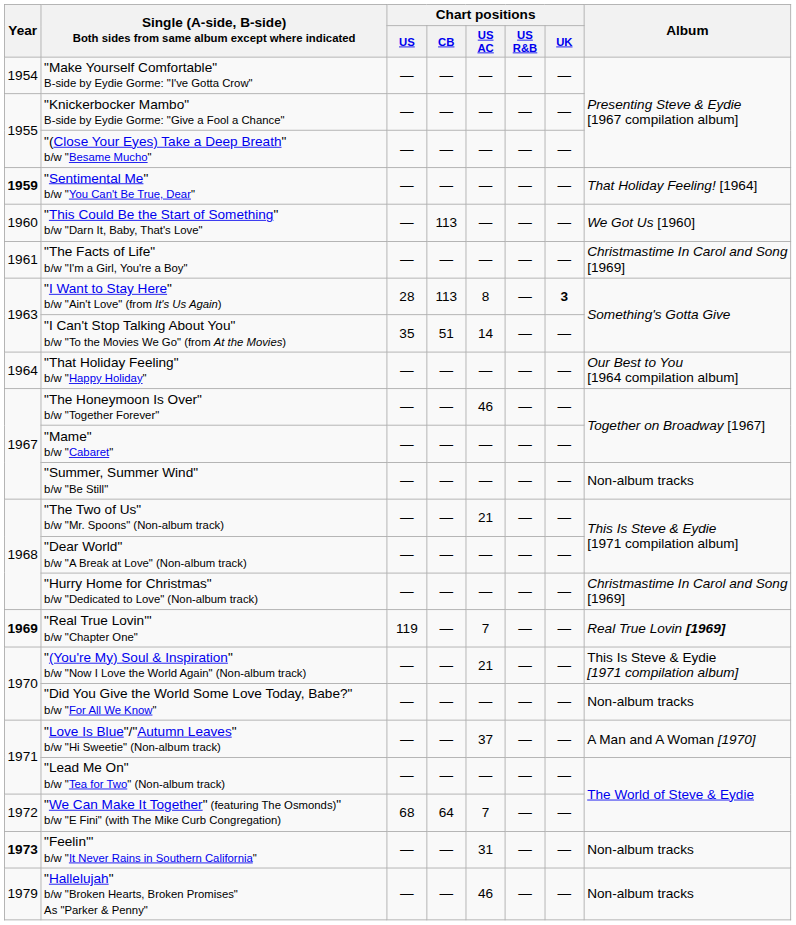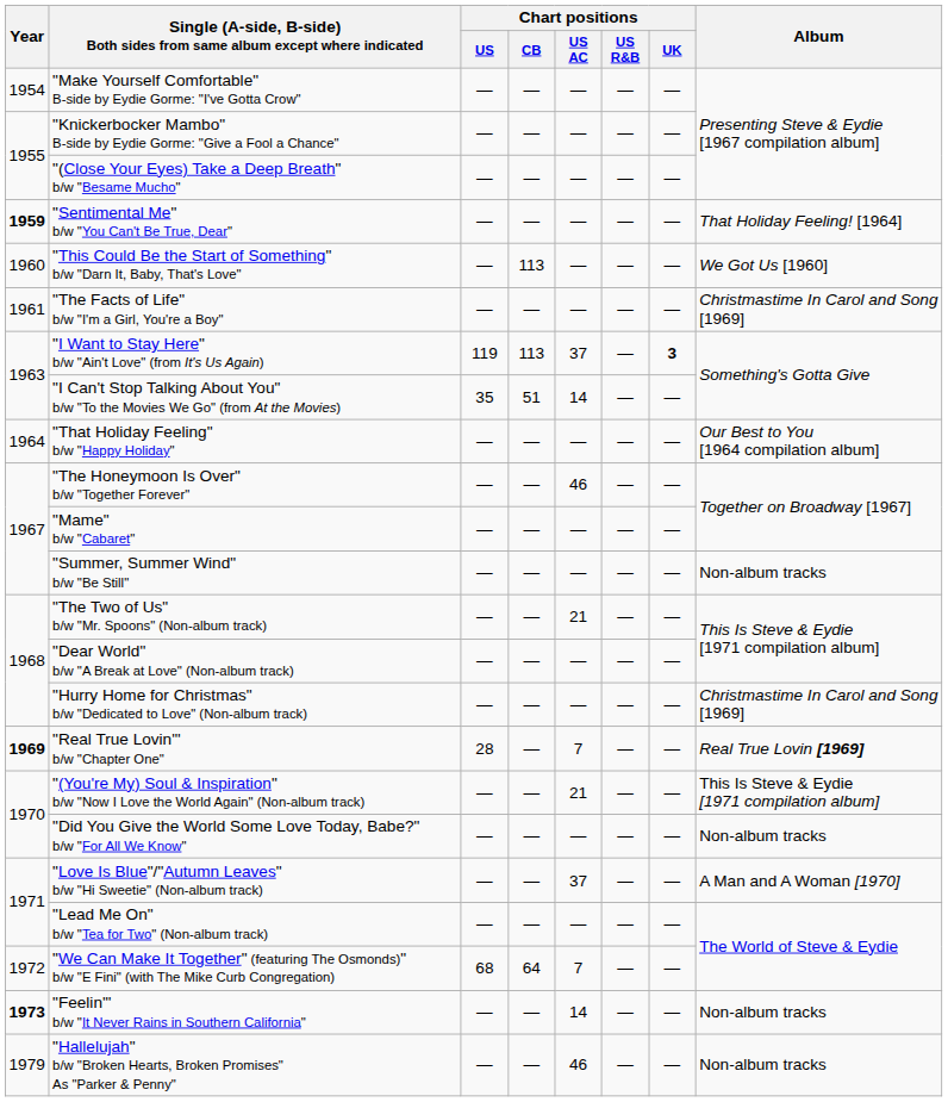"I Want to Stay Here" b/w "Ain't Love" (from It's Us Again) | Chart positions / US: 28 -> 119
"I Want to Stay Here" b/w "Ain't Love" (from It's Us Again) | Chart positions / US AC: 8 -> 37
"Real True Lovin'" b/w "Chapter One" | Chart positions / US: 119 -> 28
"Feelin'" b/w "It Never Rains in Southern California" | Chart positions / US AC: 31 -> 14
